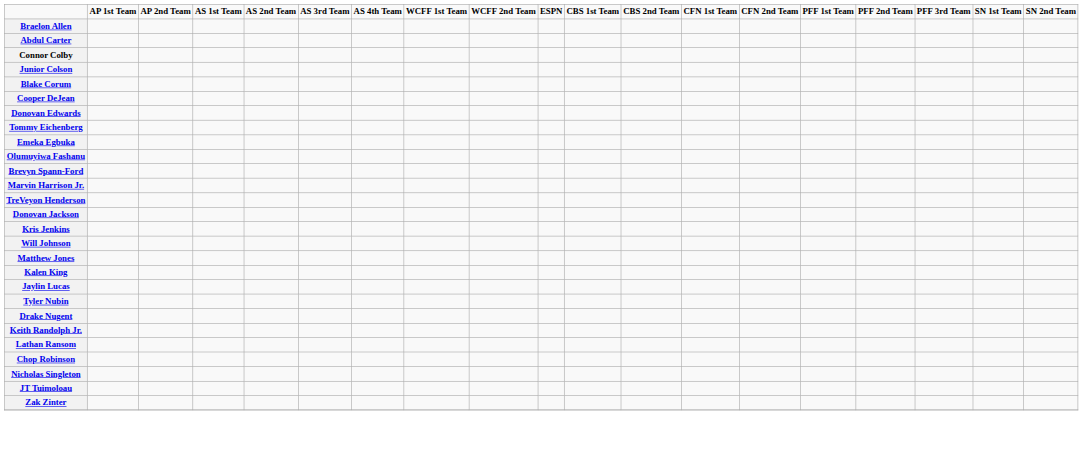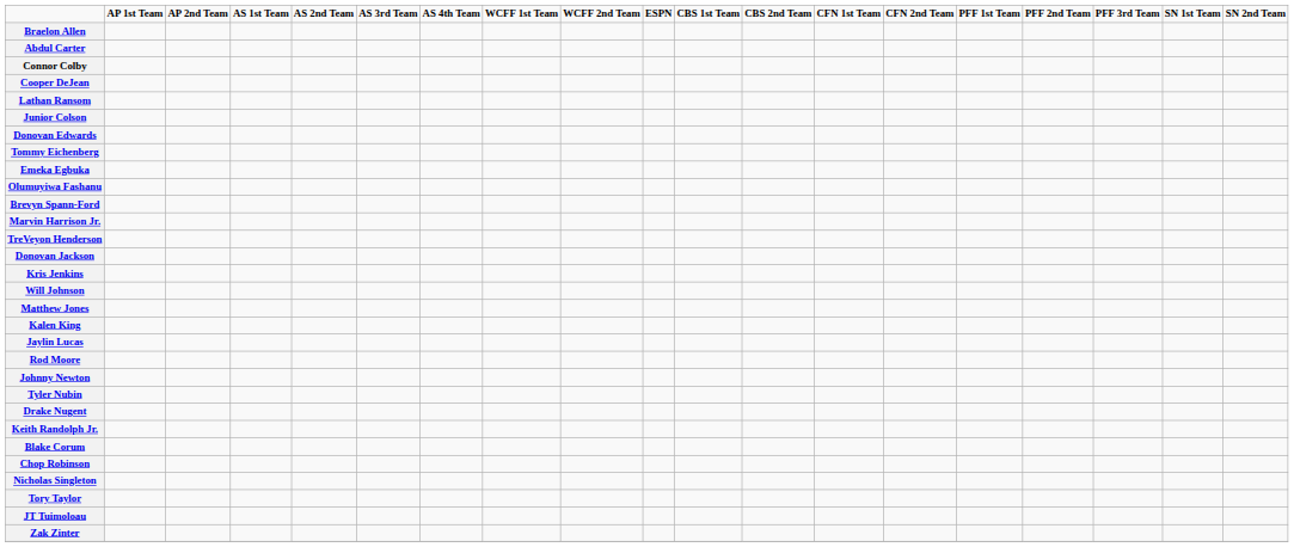rows swapped: Junior Colson <-> Cooper DeJean
rows swapped: Blake Corum <-> Lathan Ransom
+ row: Rod Moore
+ row: Johnny Newton
+ row: Tory Taylor
